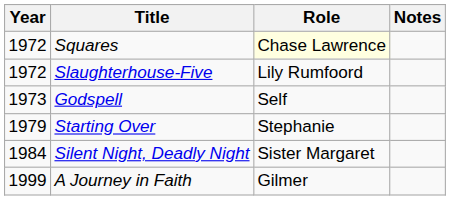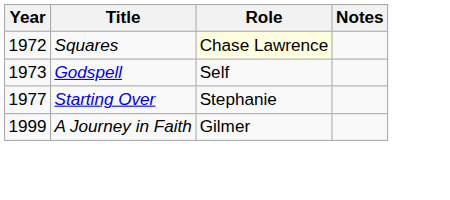- row: 1972 | Slaughterhouse-Five | Lily Rumfoord
Starting Over | Year: 1979 -> 1977
- row: 1984 | Silent Night, Deadly Night | Sister Margaret
